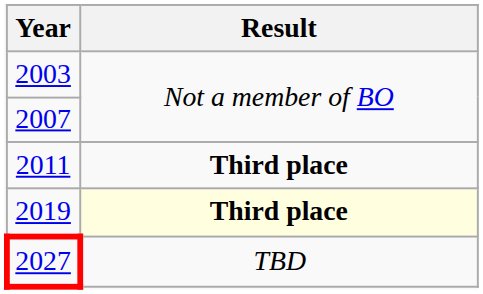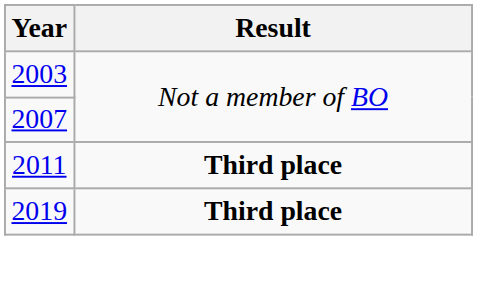2019 | Result: lightyellow background -> no background
- row: 2027 | TBD
